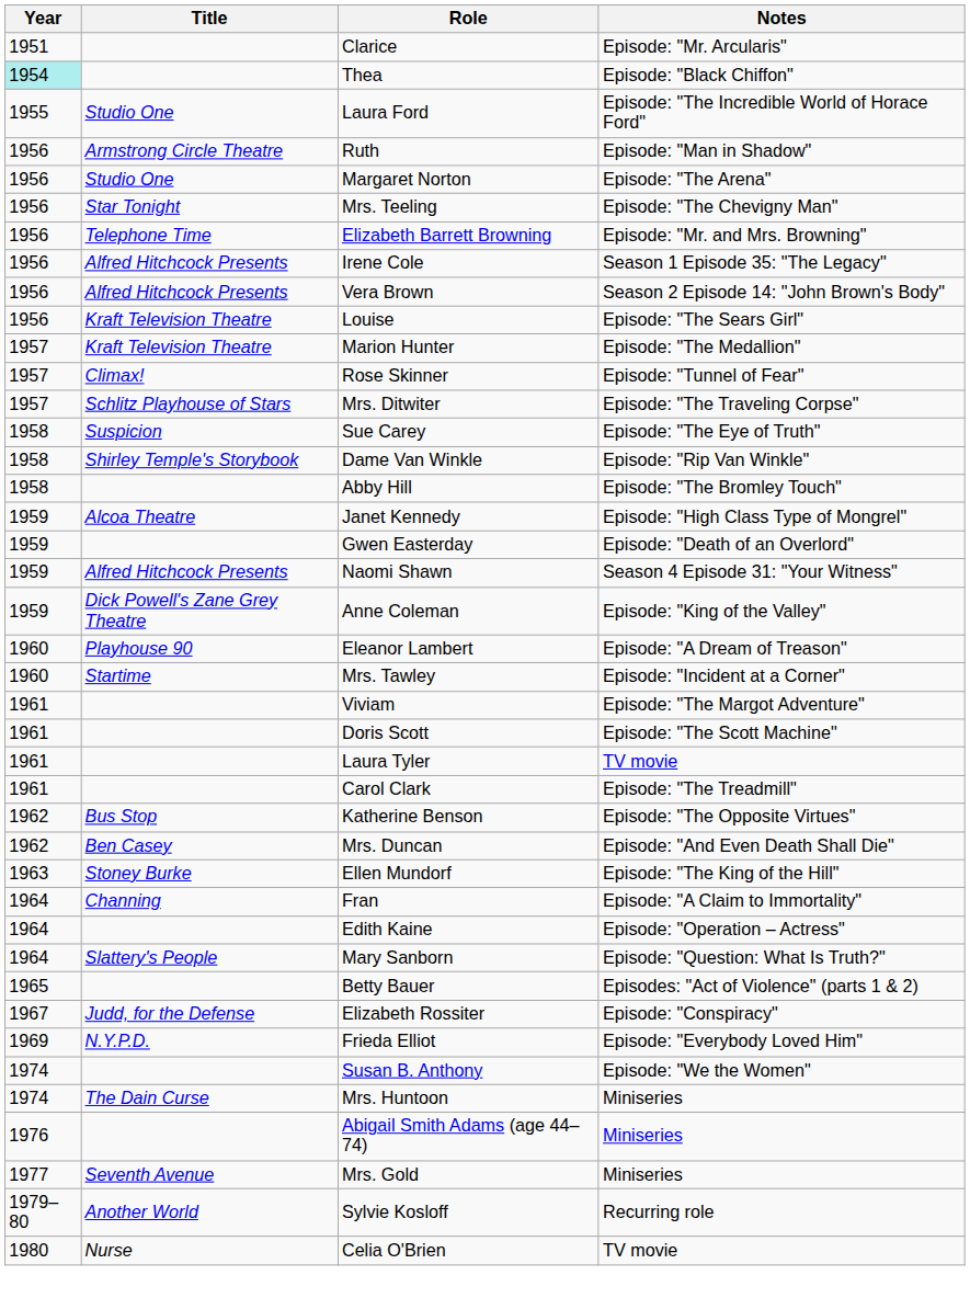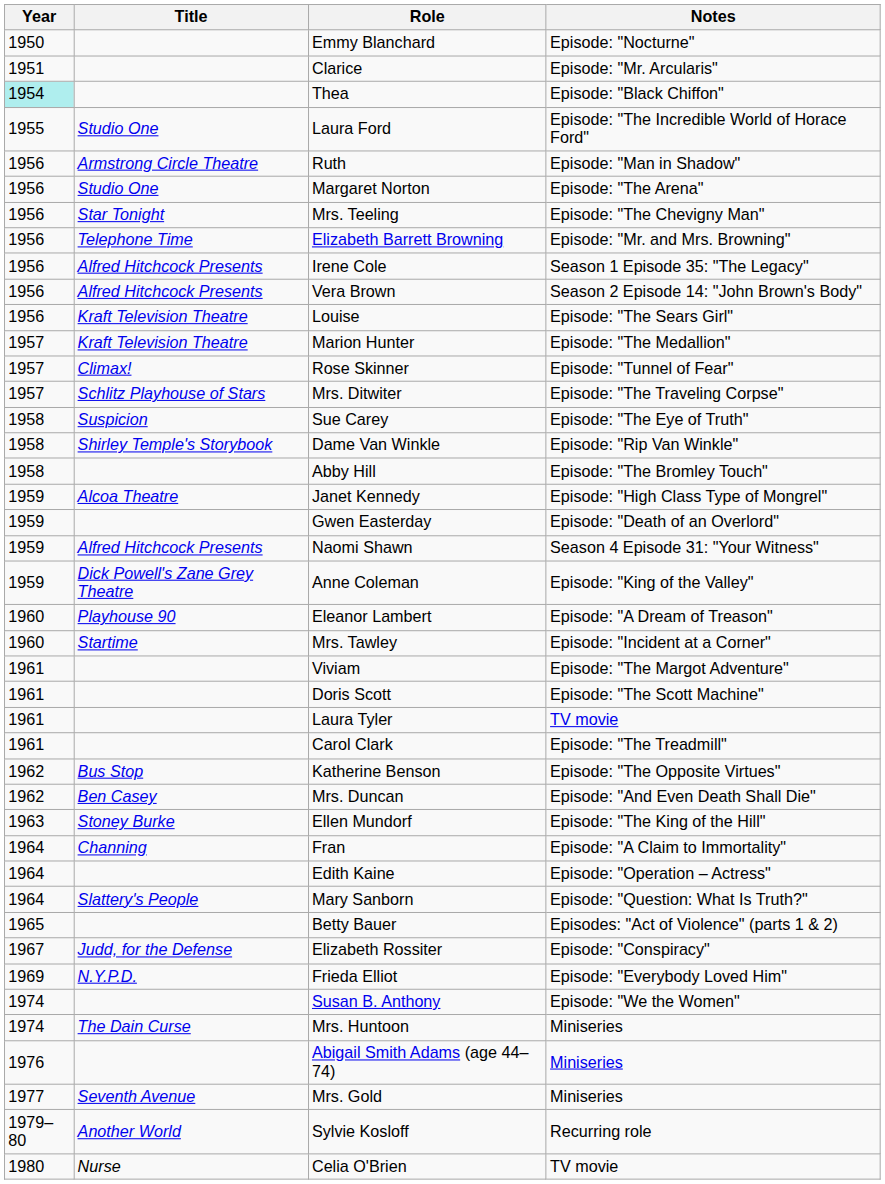+ row: 1950 | Emmy Blanchard | Episode: "Nocturne"
